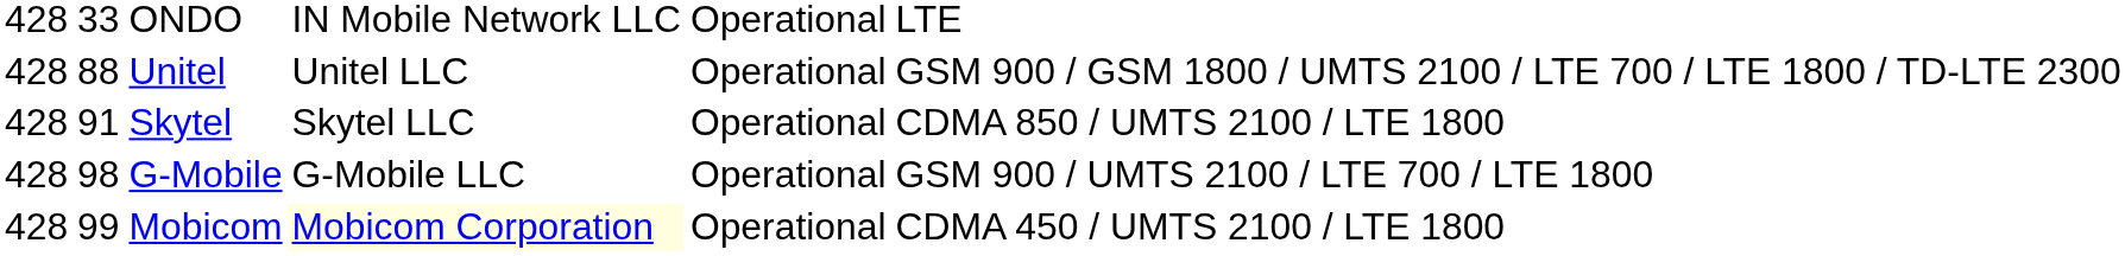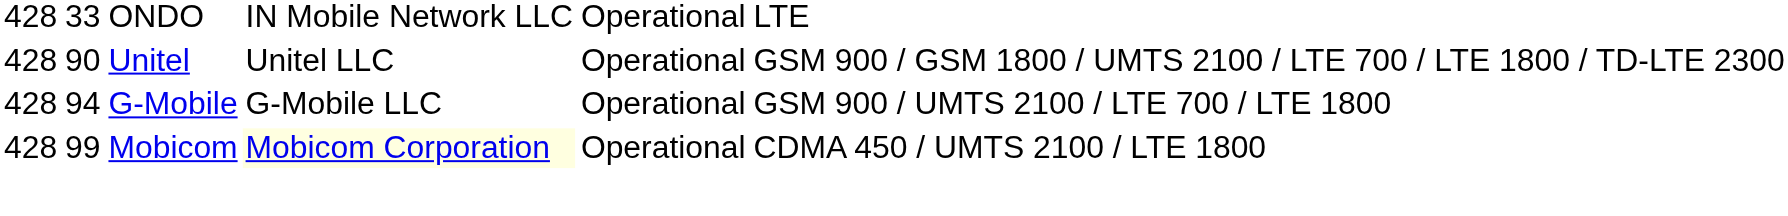Unitel | column 2: 88 -> 90
- row: 428 | 91 | Skytel | Skytel LLC | Operational | CDMA 850 / UMTS 2100 / LTE 1800
G-Mobile | column 2: 98 -> 94
